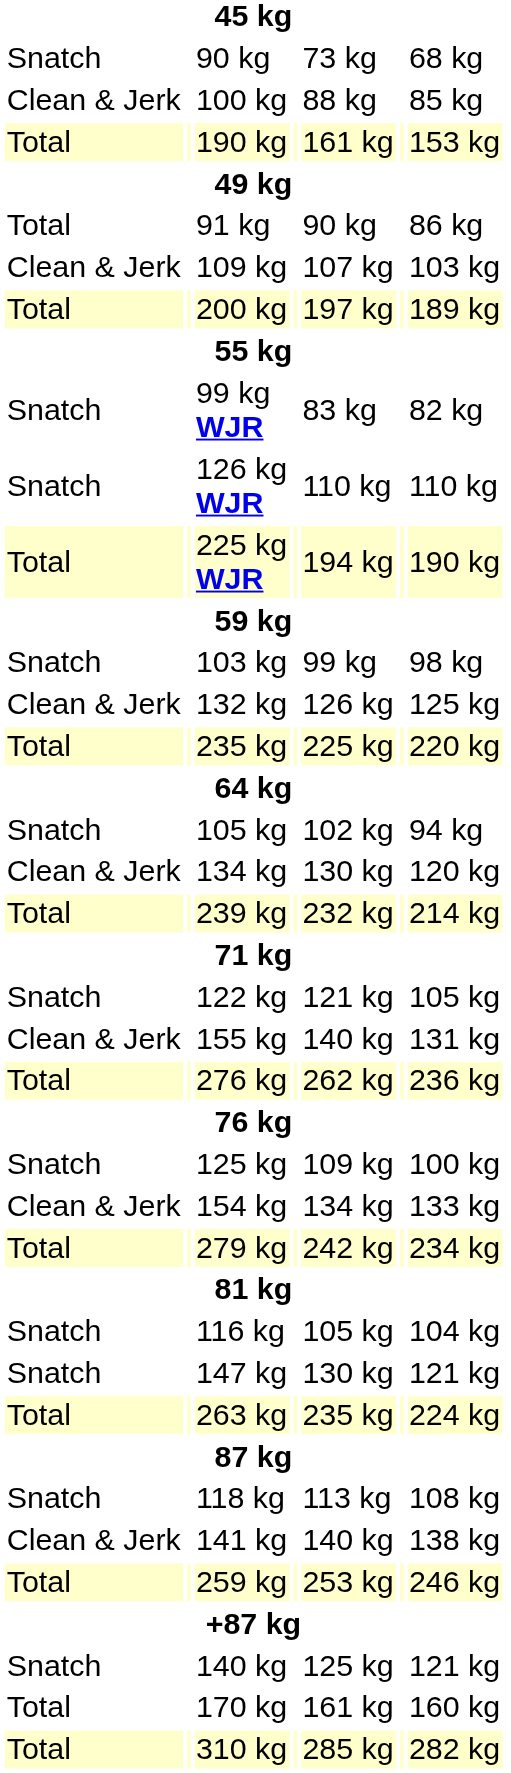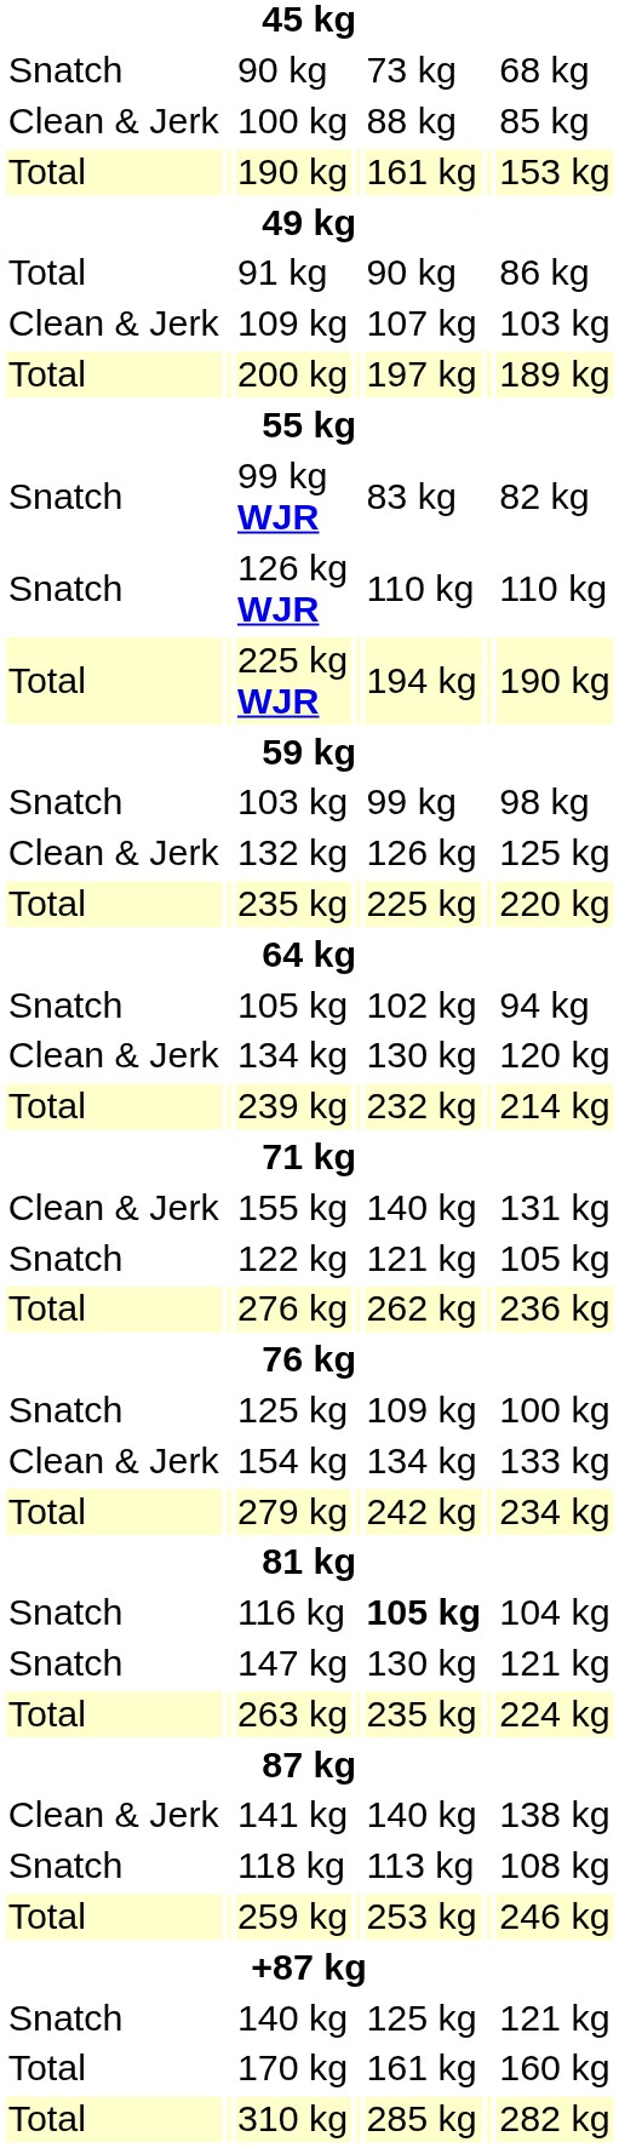rows swapped: 122 kg <-> 155 kg
116 kg | column 5: normal -> bold
rows swapped: 118 kg <-> 141 kg
